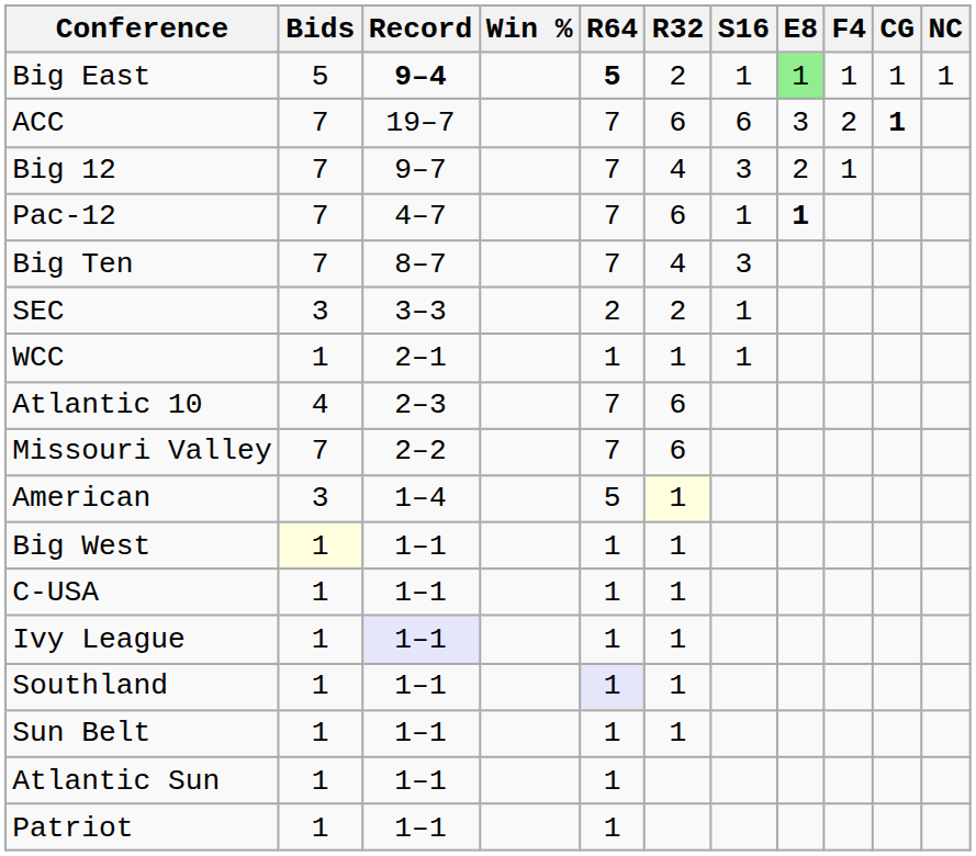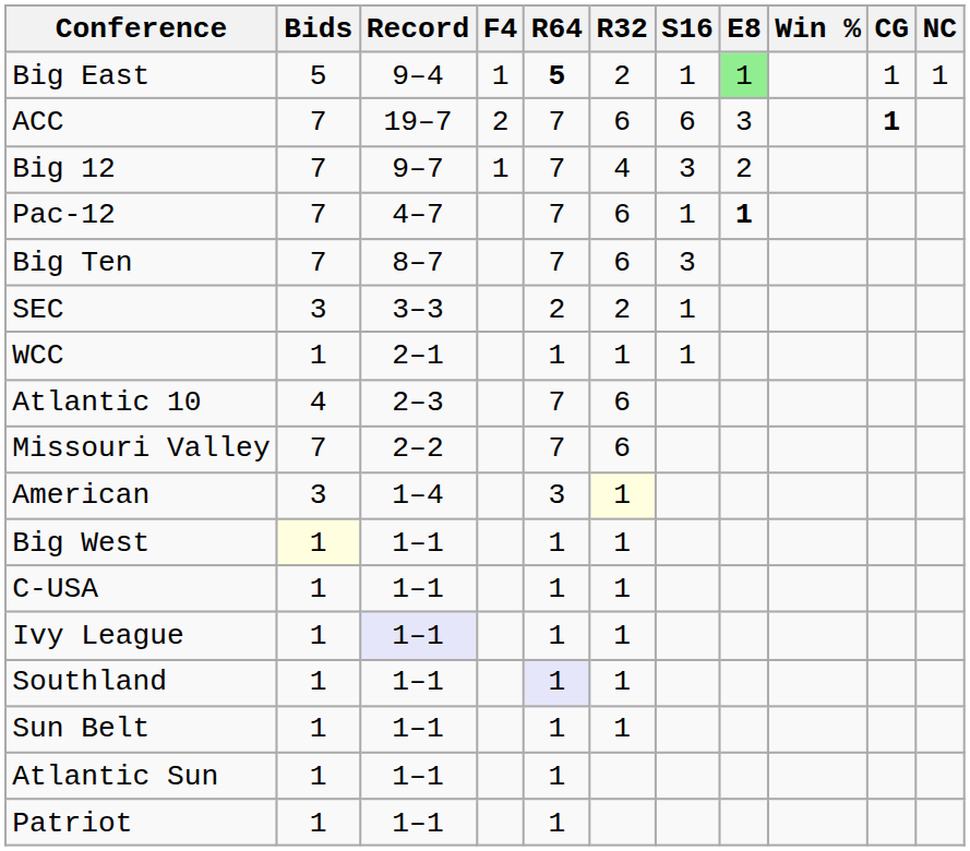columns swapped: Win % <-> F4
Big East | Record: bold -> normal
Big Ten | R32: 4 -> 6
American | R64: 5 -> 3
